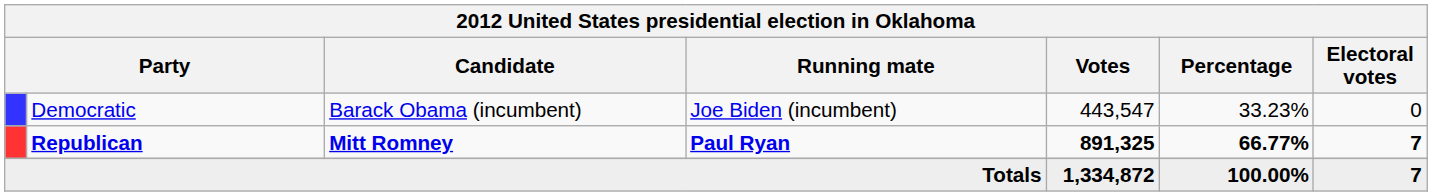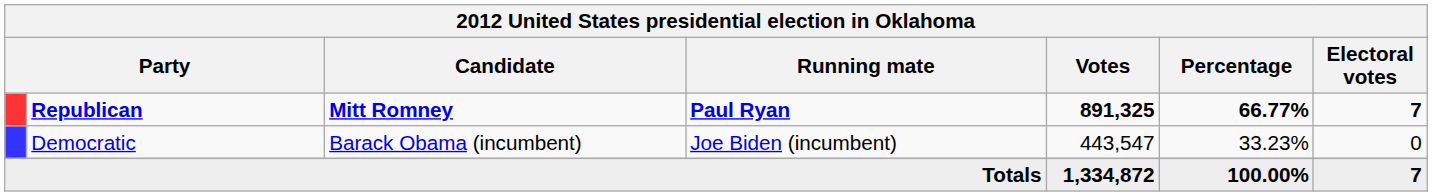rows swapped: Republican <-> Democratic
